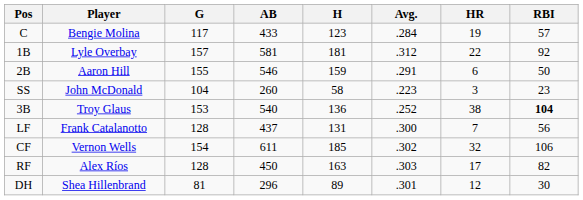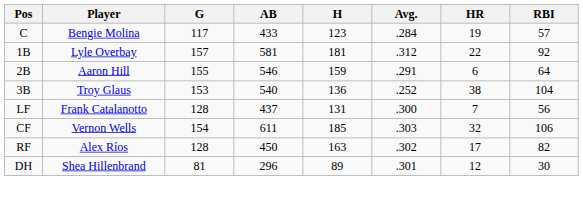2B | RBI: 50 -> 64
- row: SS | John McDonald | 104 | 260 | 58 | .223 | 3 | 23
3B | RBI: bold -> normal
CF | Avg.: .302 -> .303
RF | Avg.: .303 -> .302
